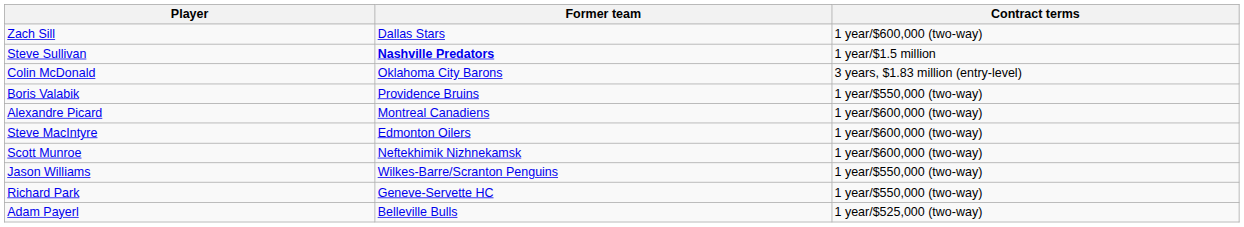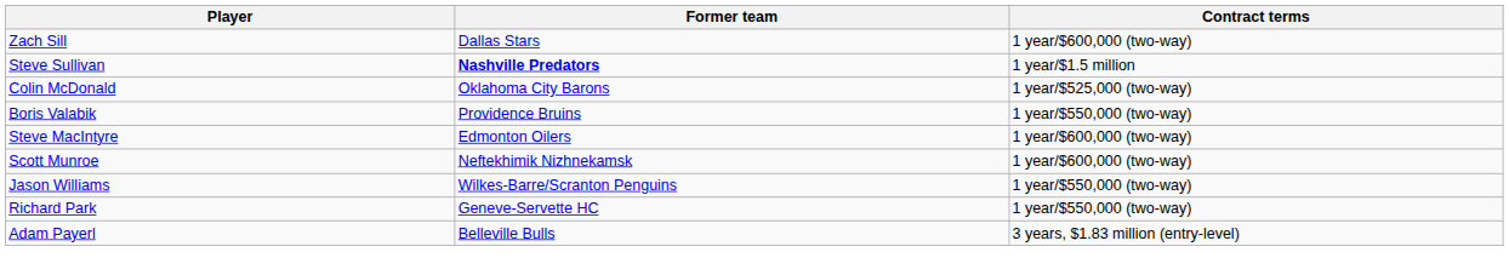Colin McDonald | Contract terms: 3 years, $1.83 million (entry-level) -> 1 year/$525,000 (two-way)
- row: Alexandre Picard | Montreal Canadiens | 1 year/$600,000 (two-way)
Adam Payerl | Contract terms: 1 year/$525,000 (two-way) -> 3 years, $1.83 million (entry-level)
